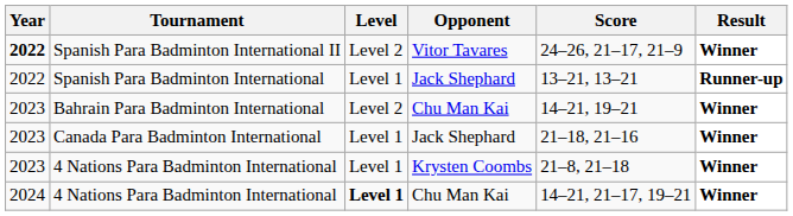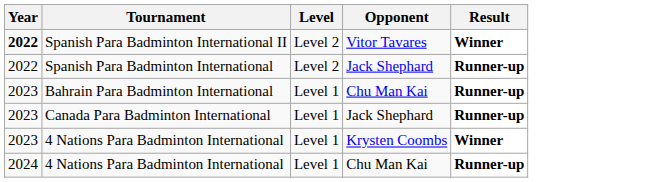- column: Score | 24–26, 21–17, 21–9 | 13–21, 13–21 | 14–21, 19–21 | 21–18, 21–16 | 21–8, 21–18 | 14–21, 21–17, 19–21
Spanish Para Badminton International | Level: Level 1 -> Level 2
Bahrain Para Badminton International | Level: Level 2 -> Level 1
Bahrain Para Badminton International | Result: Winner -> Runner-up
Canada Para Badminton International | Result: Winner -> Runner-up
4 Nations Para Badminton International / Chu Man Kai | Level: bold -> normal
4 Nations Para Badminton International / Chu Man Kai | Result: Winner -> Runner-up
